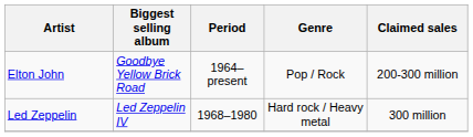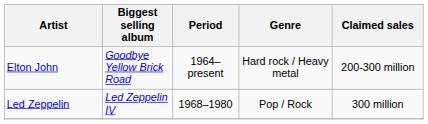Elton John | Genre: Pop / Rock -> Hard rock / Heavy metal
Led Zeppelin | Genre: Hard rock / Heavy metal -> Pop / Rock
